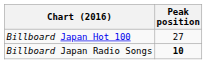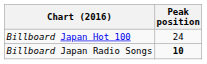Billboard Japan Hot 100 | Peak position: 27 -> 24
